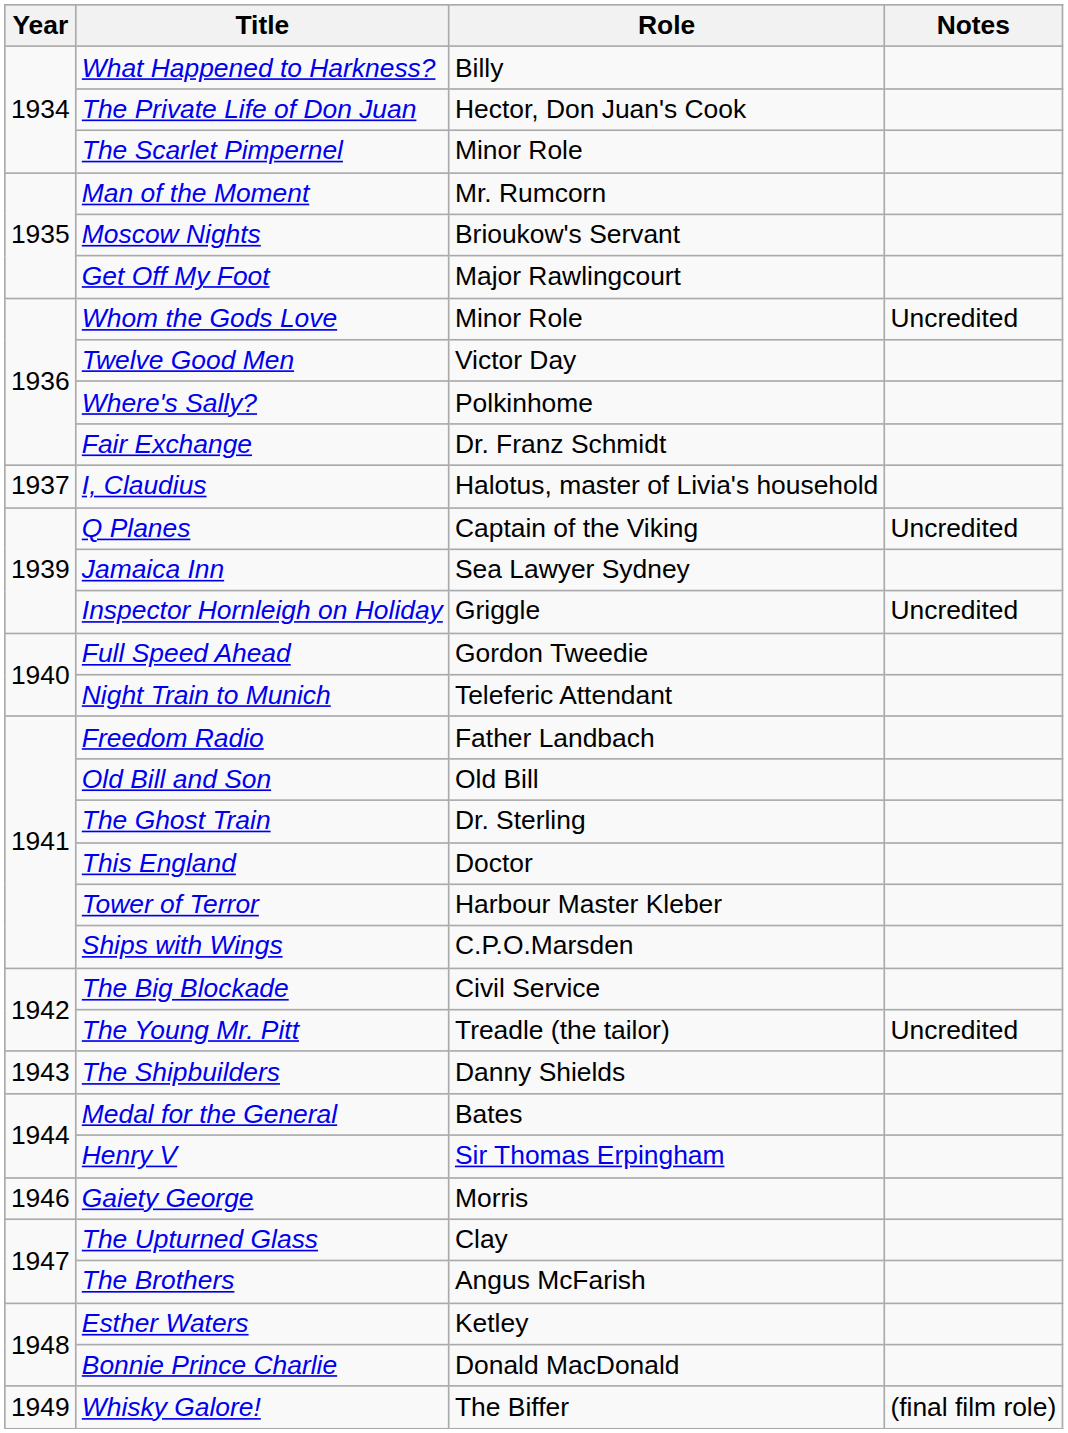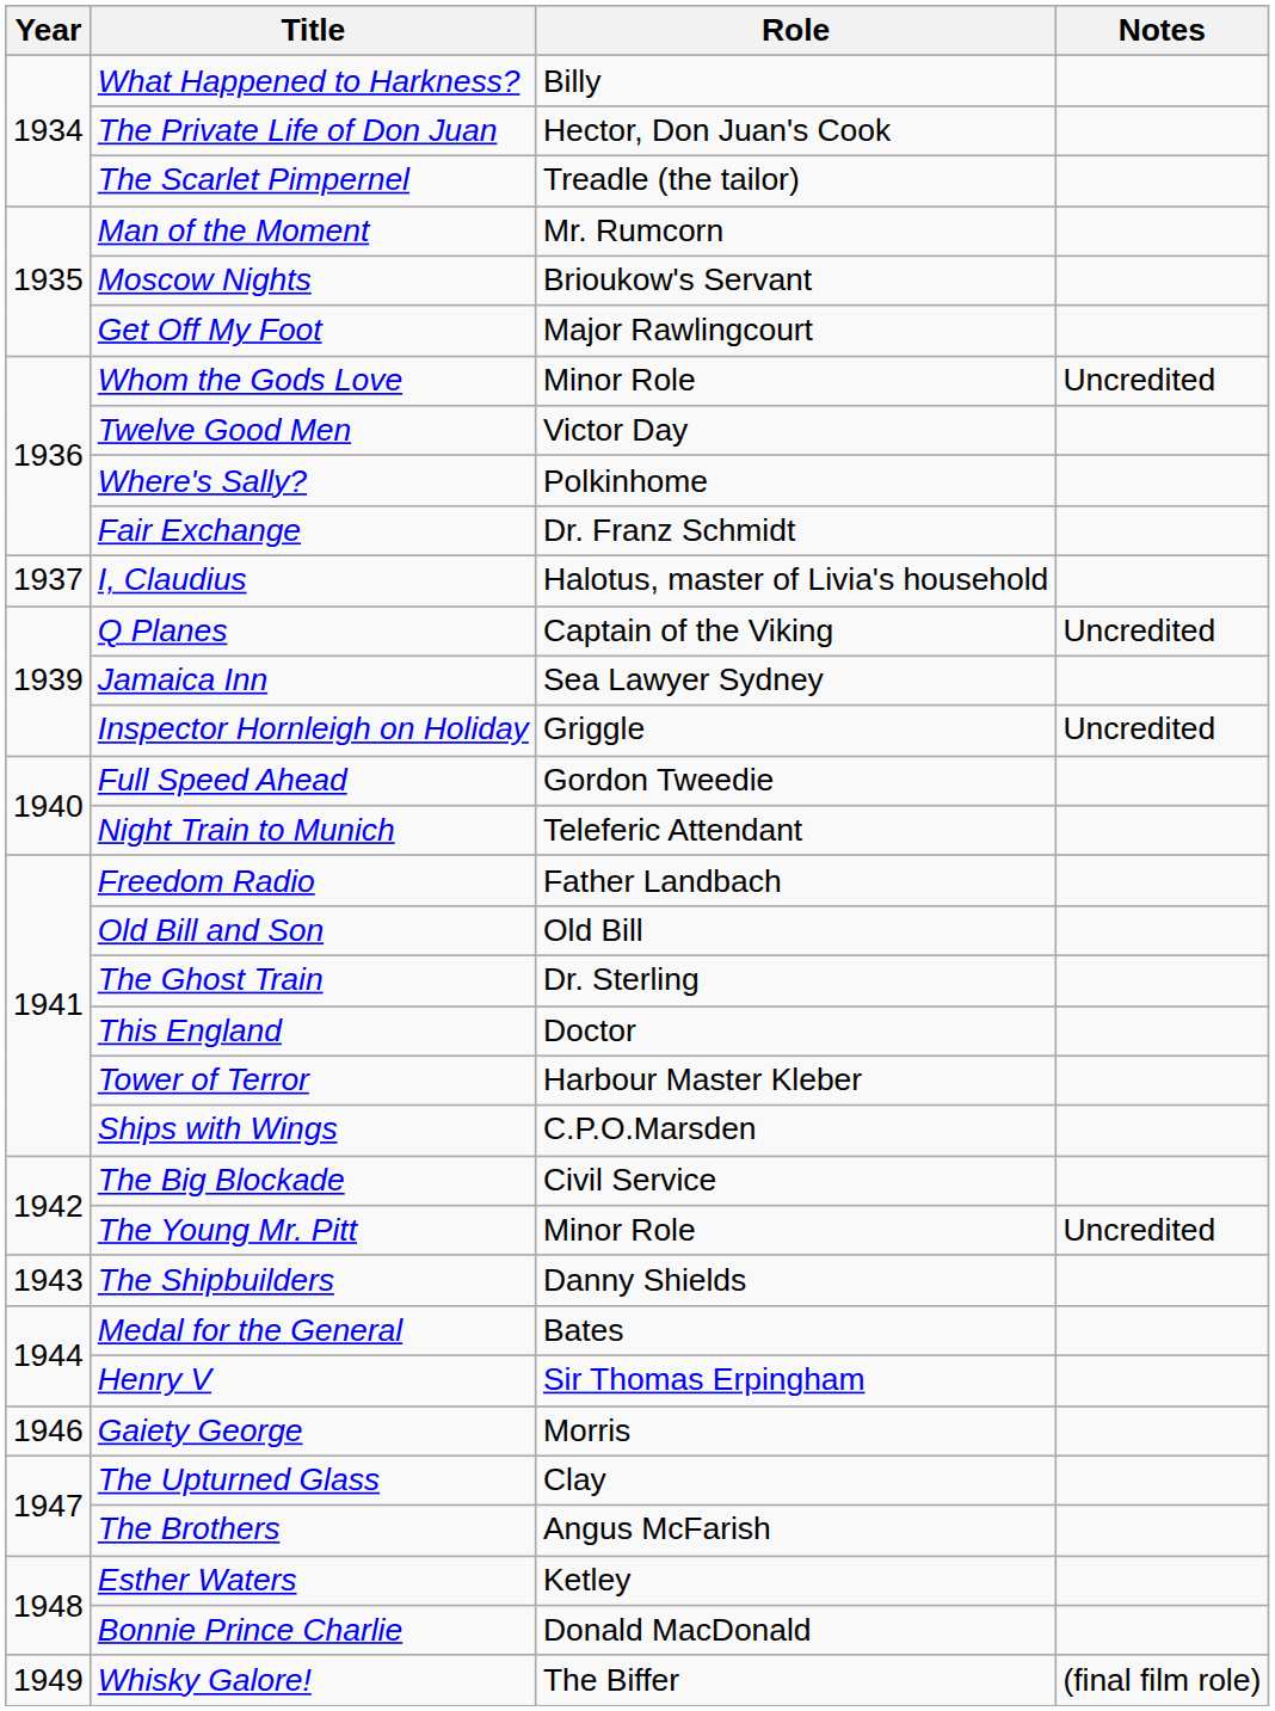The Scarlet Pimpernel | Role: Minor Role -> Treadle (the tailor)
The Young Mr. Pitt | Role: Treadle (the tailor) -> Minor Role
